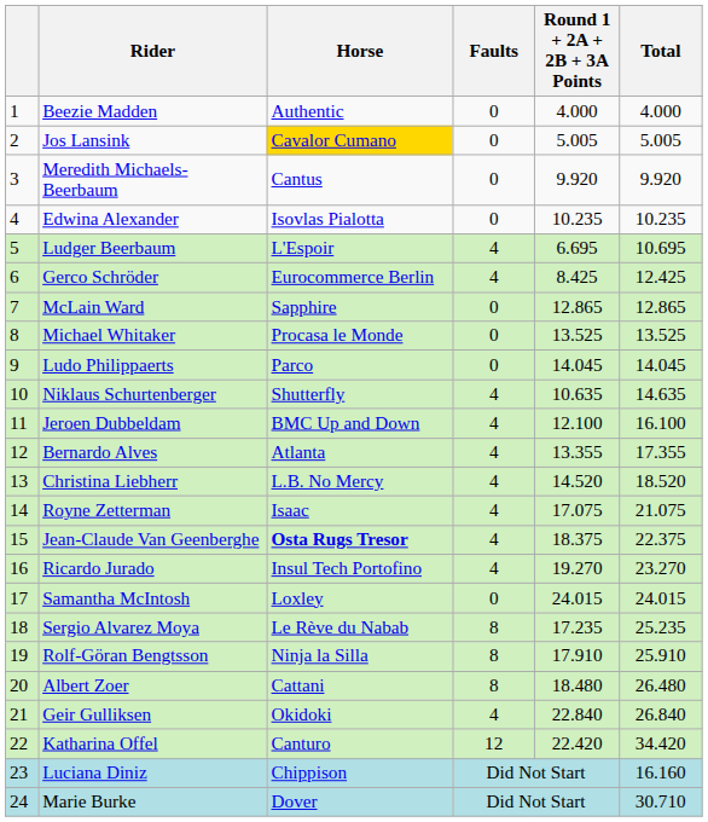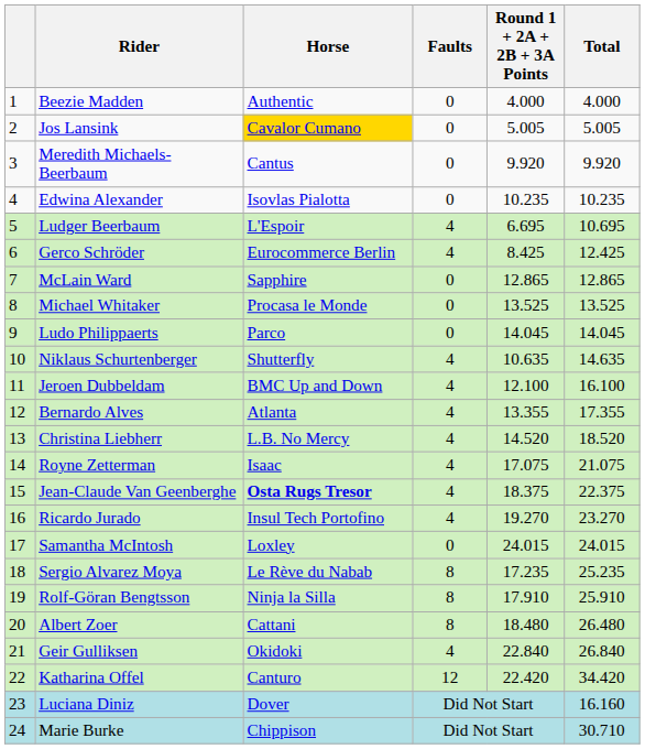Luciana Diniz | Horse: Chippison -> Dover
Marie Burke | Horse: Dover -> Chippison
